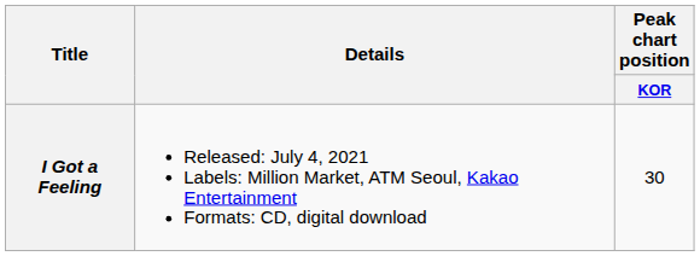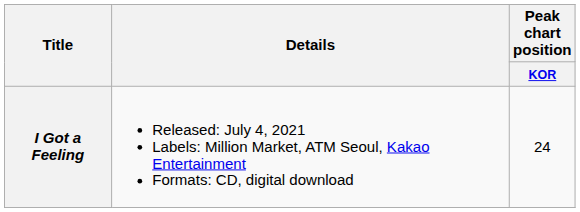I Got a Feeling | Peak chart position / KOR: 30 -> 24
